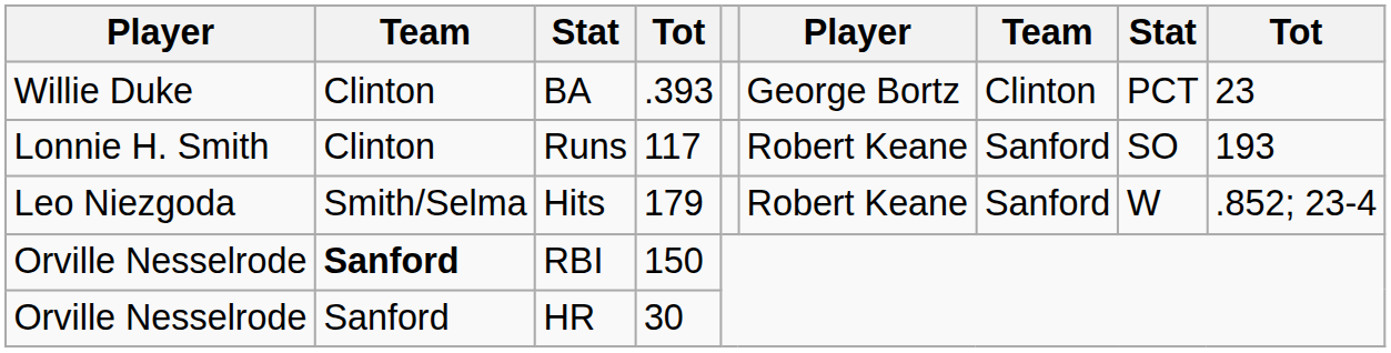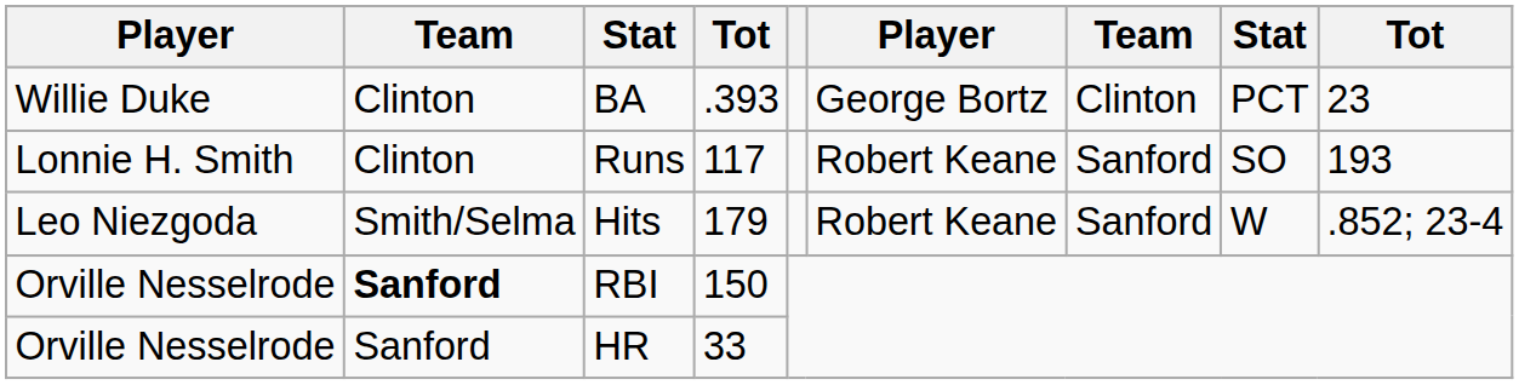HR | column 4: 30 -> 33
